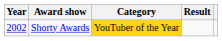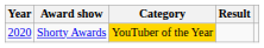Shorty Awards | Year: 2002 -> 2020
